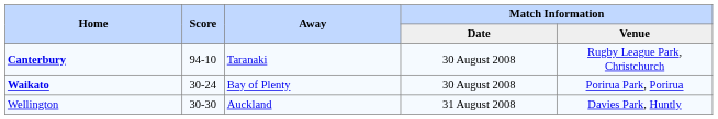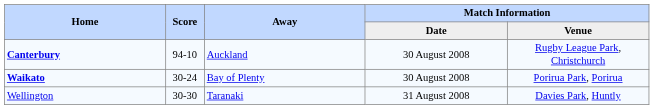Canterbury | Away: Taranaki -> Auckland
Wellington | Away: Auckland -> Taranaki
